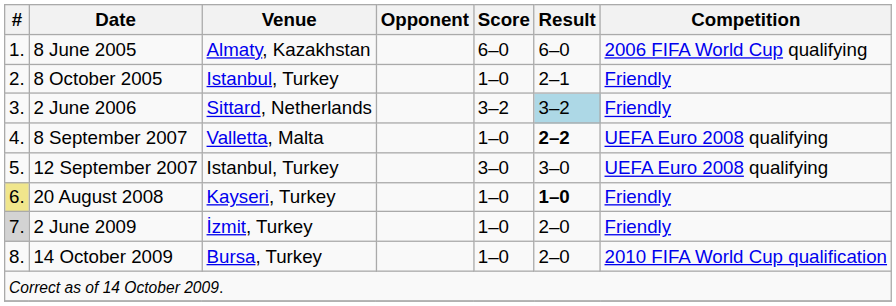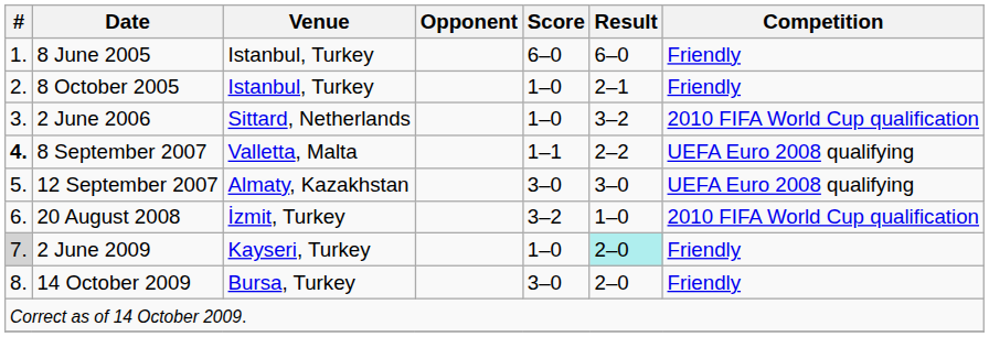8 June 2005 | Venue: Almaty, Kazakhstan -> Istanbul, Turkey
8 June 2005 | Competition: 2006 FIFA World Cup qualifying -> Friendly
2 June 2006 | Score: 3–2 -> 1–0
2 June 2006 | Result: lightblue background -> no background
2 June 2006 | Competition: Friendly -> 2010 FIFA World Cup qualification
8 September 2007 | #: normal -> bold
8 September 2007 | Score: 1–0 -> 1–1
8 September 2007 | Result: bold -> normal
12 September 2007 | Venue: Istanbul, Turkey -> Almaty, Kazakhstan
20 August 2008 | #: khaki background -> no background
20 August 2008 | Venue: Kayseri, Turkey -> İzmit, Turkey
20 August 2008 | Score: 1–0 -> 3–2
20 August 2008 | Result: bold -> normal
20 August 2008 | Competition: Friendly -> 2010 FIFA World Cup qualification
2 June 2009 | Venue: İzmit, Turkey -> Kayseri, Turkey
2 June 2009 | Result: no background -> paleturquoise background
14 October 2009 | Score: 1–0 -> 3–0
14 October 2009 | Competition: 2010 FIFA World Cup qualification -> Friendly
